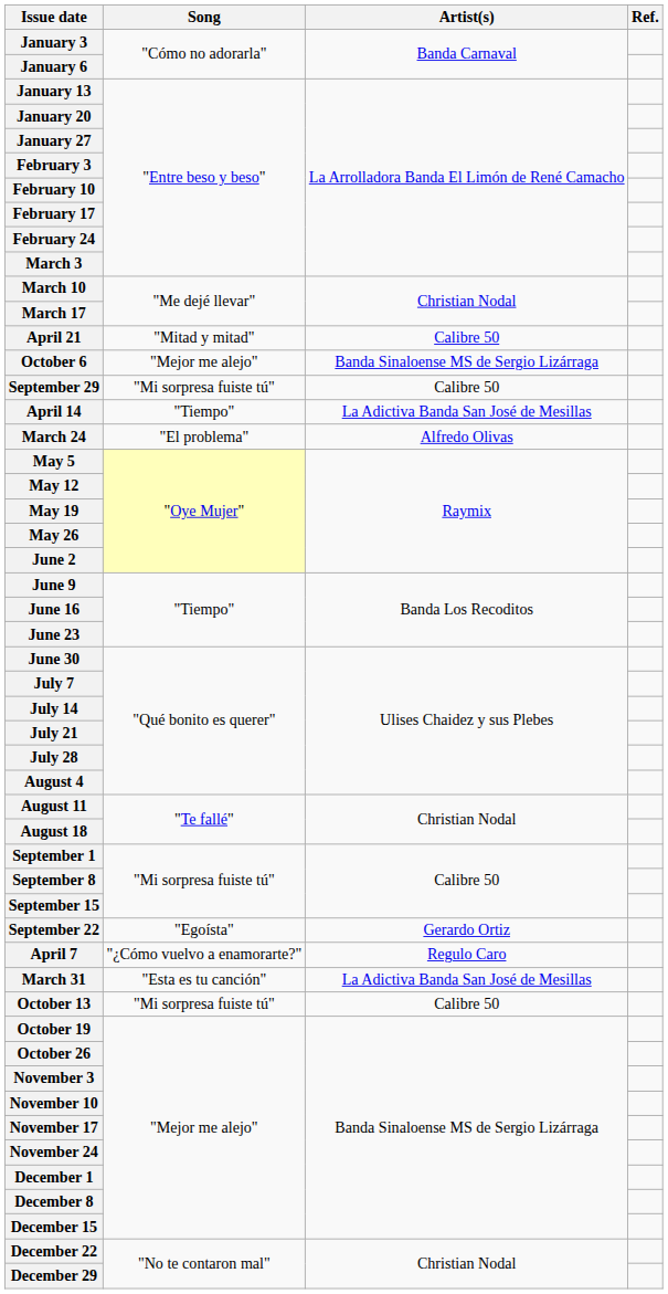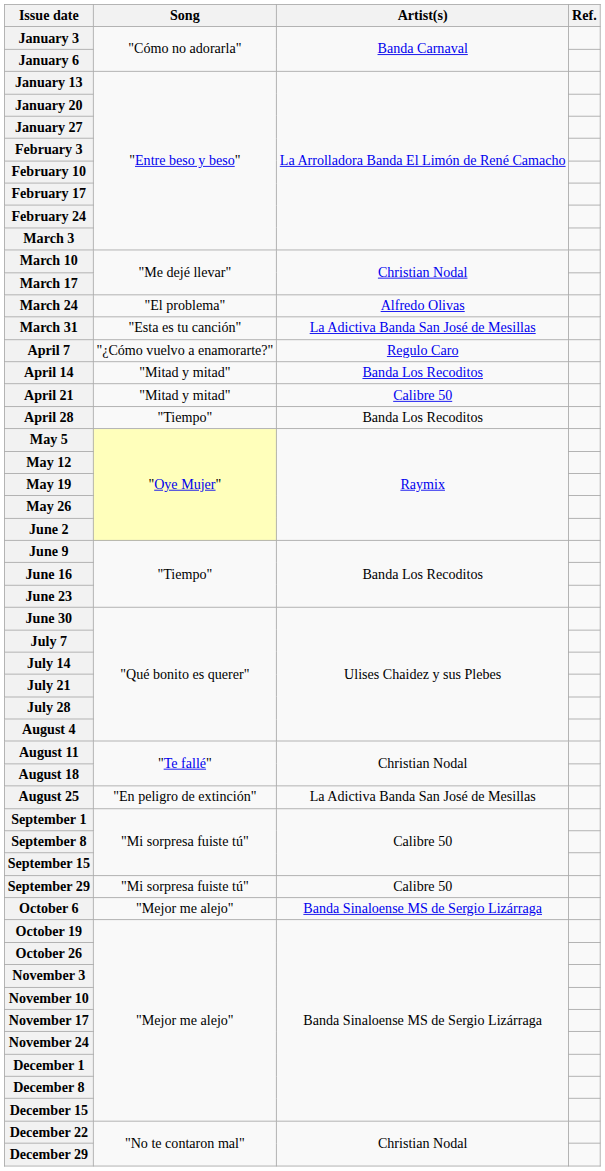rows swapped: March 24 <-> April 21
rows swapped: March 31 <-> October 6
rows swapped: April 7 <-> September 29
April 14 | Song: "Tiempo" -> "Mitad y mitad"
April 14 | Artist(s): La Adictiva Banda San José de Mesillas -> Banda Los Recoditos
+ row: April 28 | "Tiempo" | Banda Los Recoditos
+ row: August 25 | "En peligro de extinción" | La Adictiva Banda San José de Mesillas
- row: September 22 | "Egoísta" | Gerardo Ortiz
- row: October 13 | "Mi sorpresa fuiste tú" | Calibre 50
